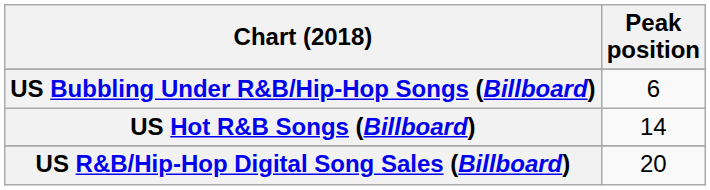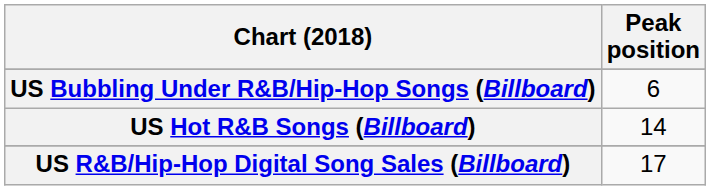US R&B/Hip-Hop Digital Song Sales (Billboard) | Peak position: 20 -> 17
